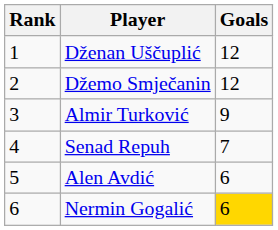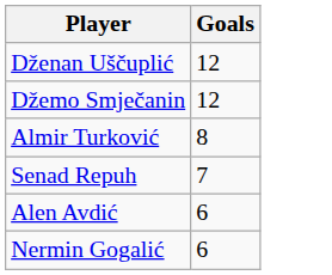- column: Rank | 1 | 2 | 3 | 4 | 5 | 6
Almir Turković | Goals: 9 -> 8
Nermin Gogalić | Goals: gold background -> no background
